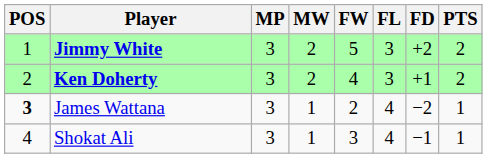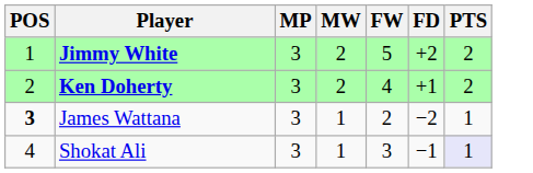- column: FL | 3 | 3 | 4 | 4
Shokat Ali | PTS: no background -> lavender background
